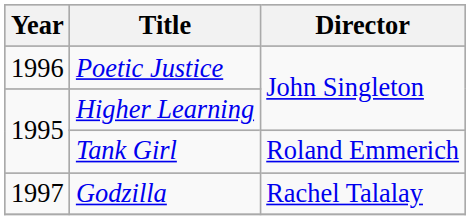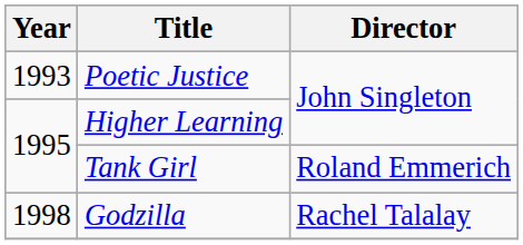Poetic Justice | Year: 1996 -> 1993
Godzilla | Year: 1997 -> 1998
